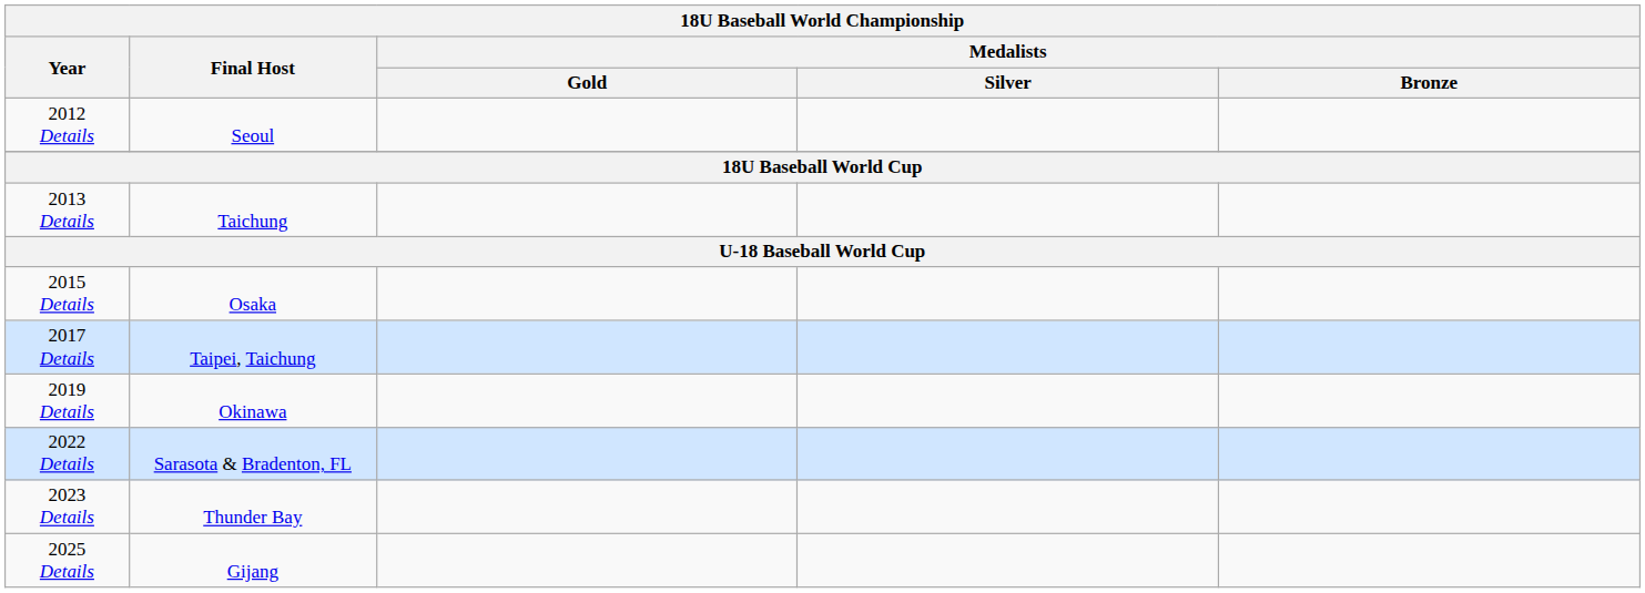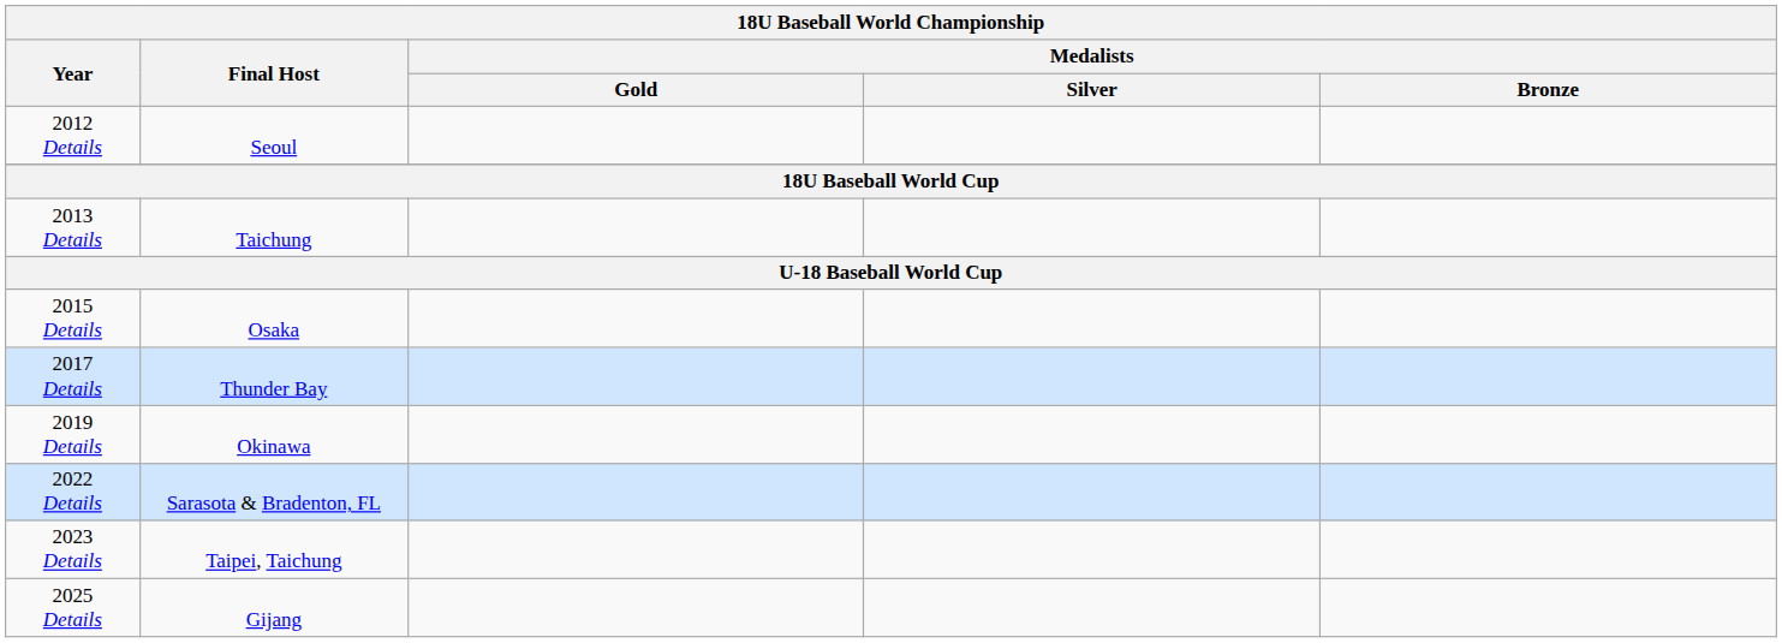2017 Details | 18U Baseball World Championship / Final Host: Taipei, Taichung -> Thunder Bay
2023 Details | 18U Baseball World Championship / Final Host: Thunder Bay -> Taipei, Taichung
